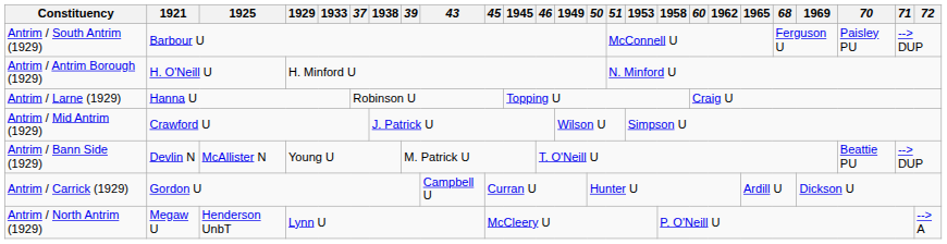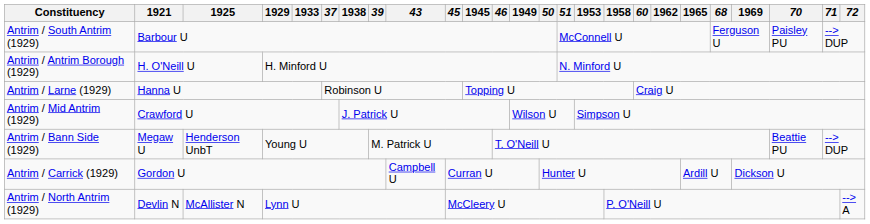Antrim / Bann Side (1929) | 1921: Devlin N -> Megaw U
Antrim / Bann Side (1929) | 1925: McAllister N -> Henderson UnbT
Antrim / North Antrim (1929) | 1921: Megaw U -> Devlin N
Antrim / North Antrim (1929) | 1925: Henderson UnbT -> McAllister N
